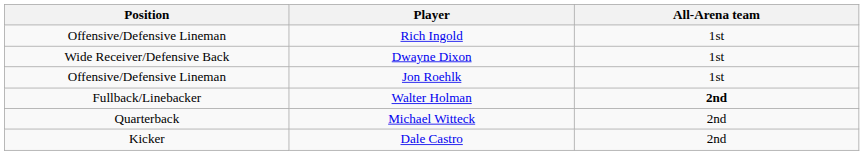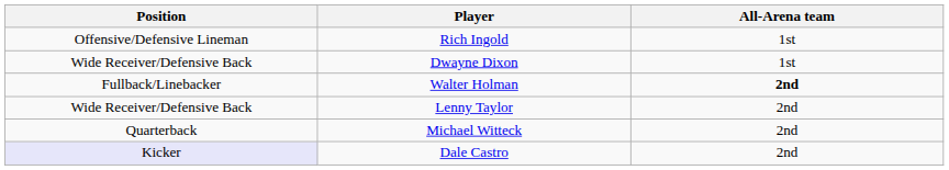- row: Offensive/Defensive Lineman | Jon Roehlk | 1st
+ row: Wide Receiver/Defensive Back | Lenny Taylor | 2nd
Dale Castro | Position: no background -> lavender background
